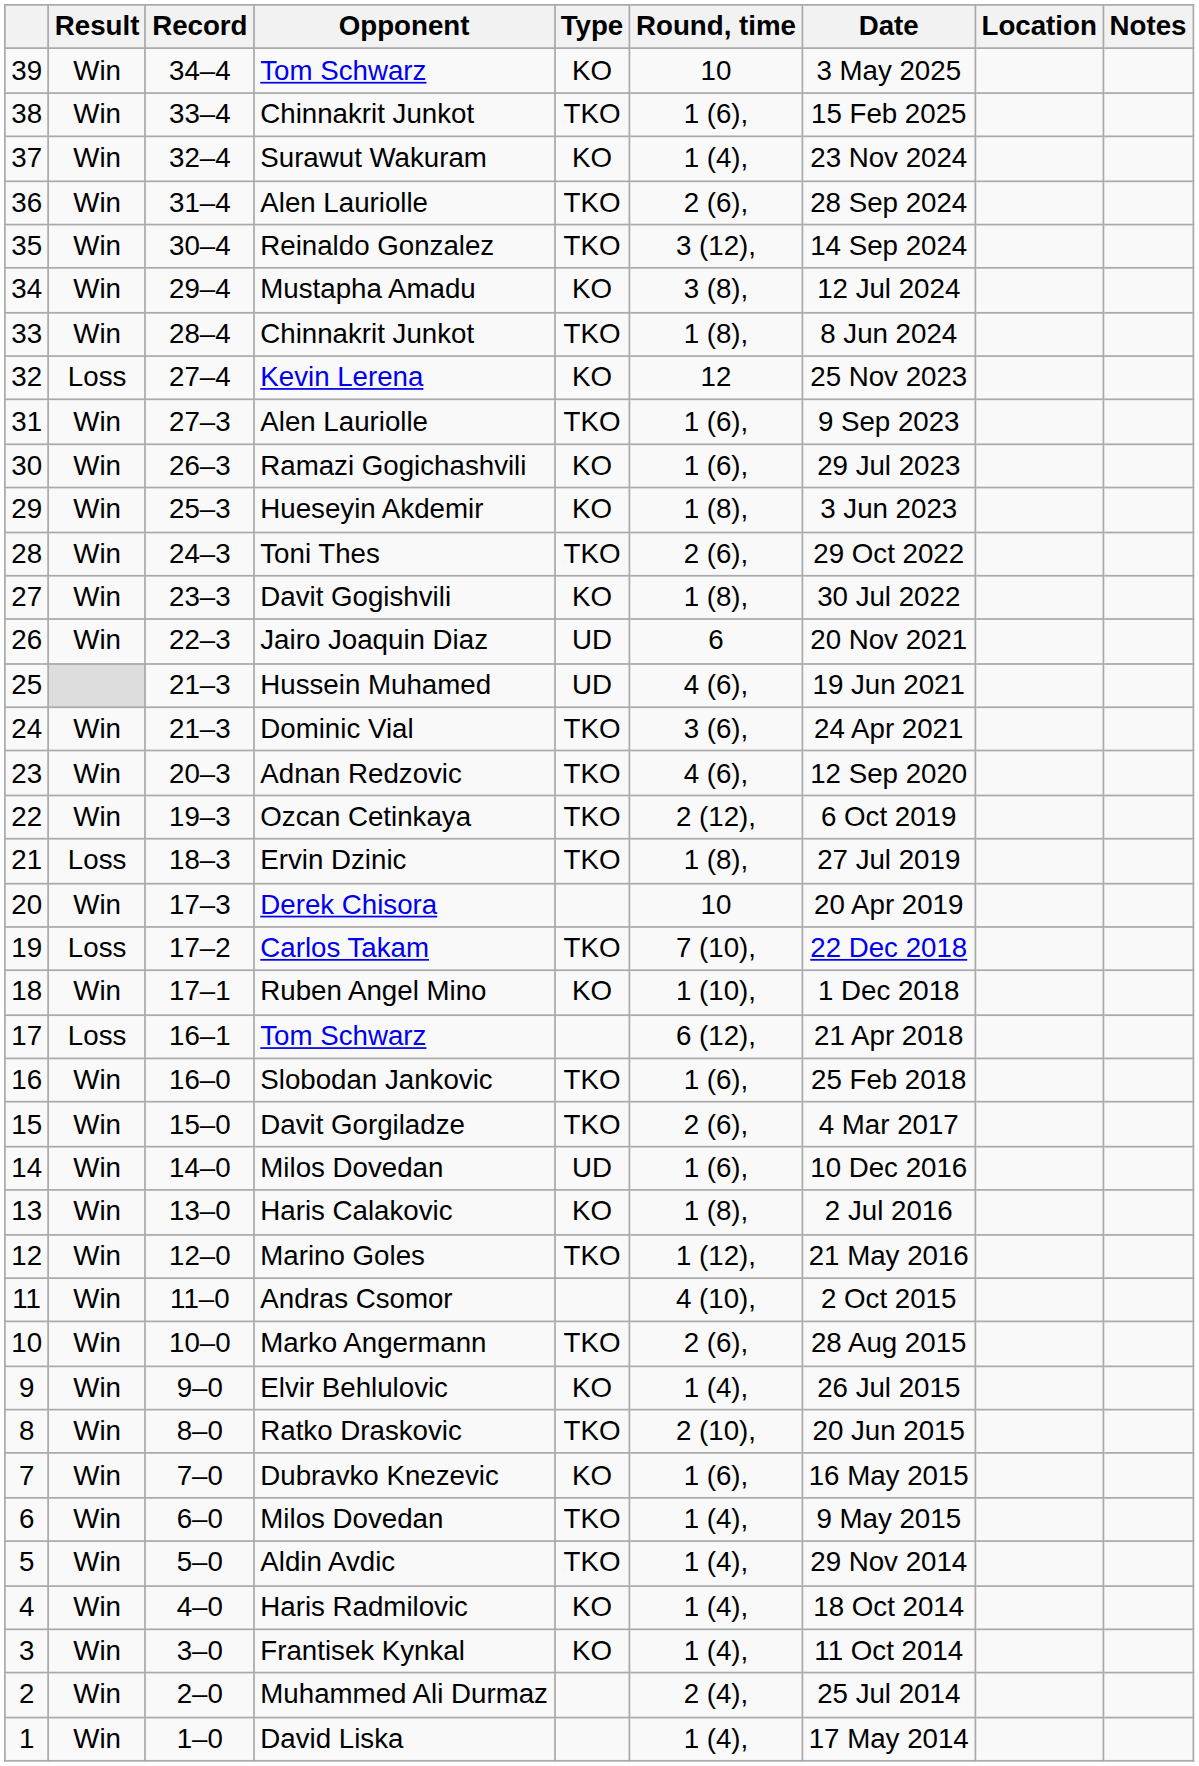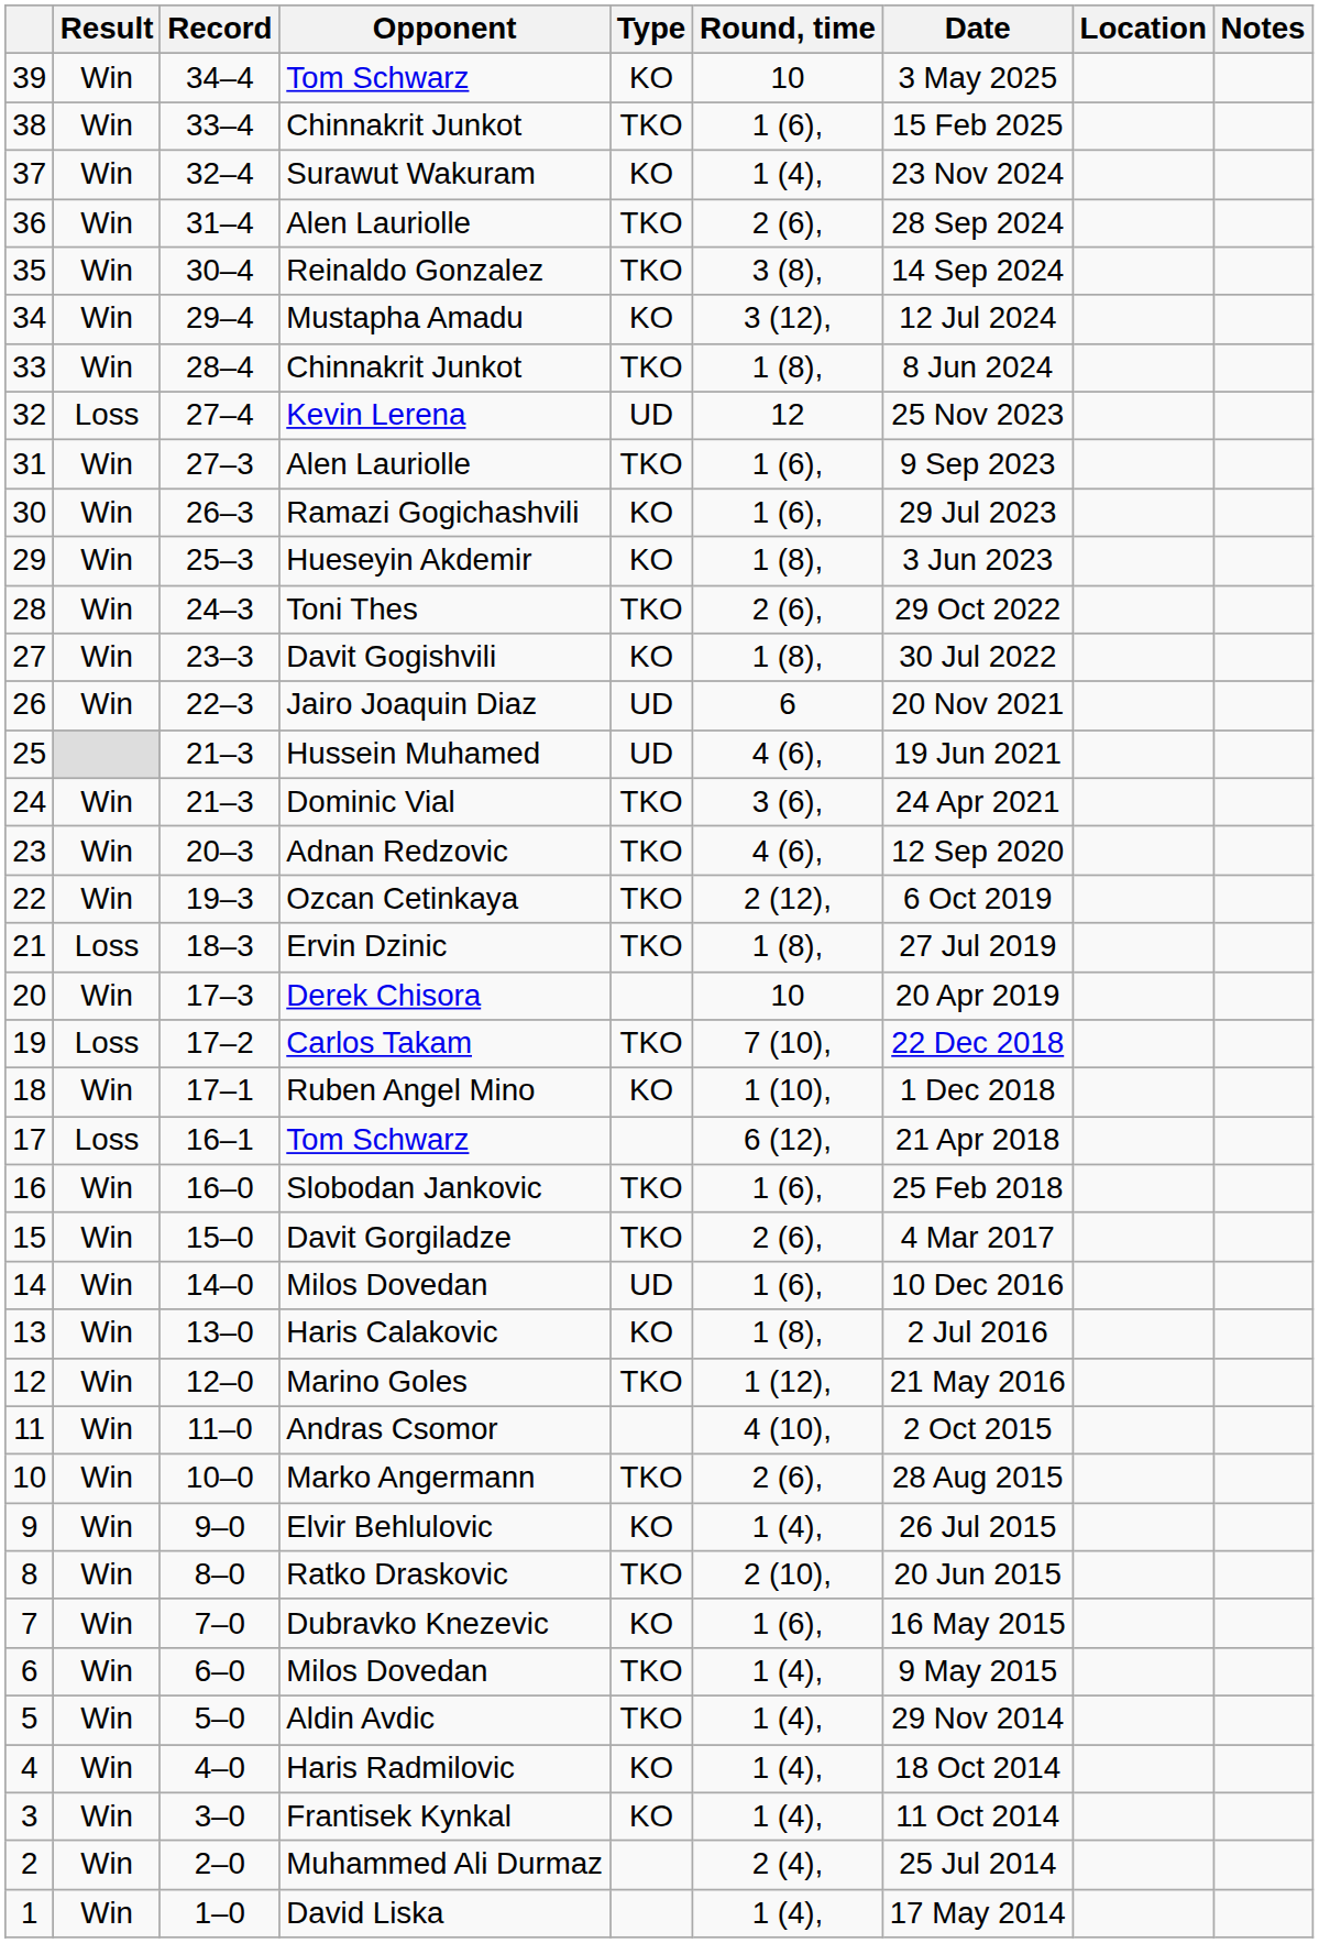35 | Round, time: 3 (12), -> 3 (8),
34 | Round, time: 3 (8), -> 3 (12),
32 | Type: KO -> UD
